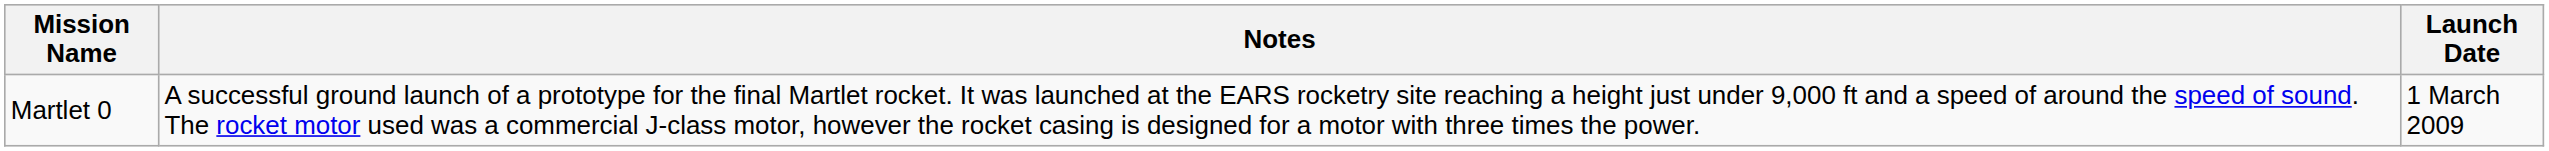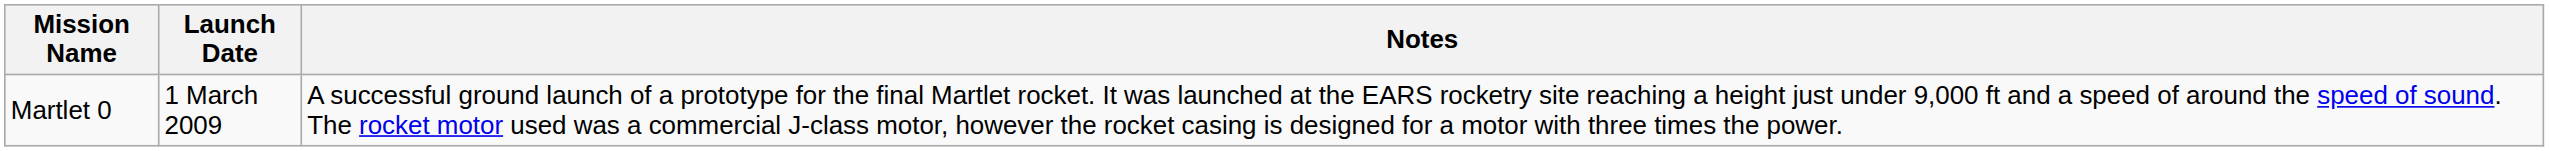columns swapped: Launch Date <-> Notes
